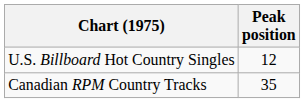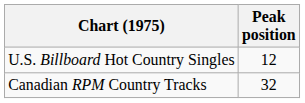Canadian RPM Country Tracks | Peak position: 35 -> 32
